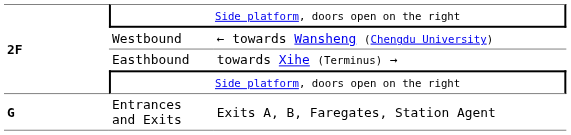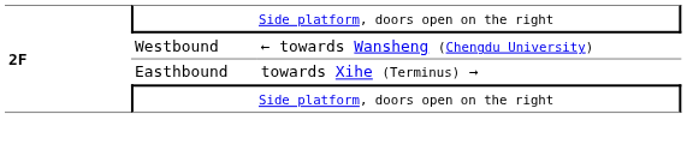- row: G | Entrances and Exits | Exits A, B, Faregates, Station Agent
